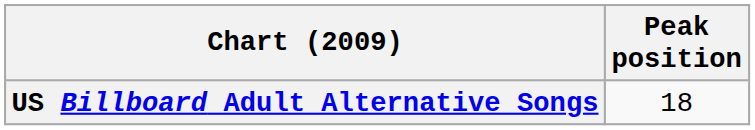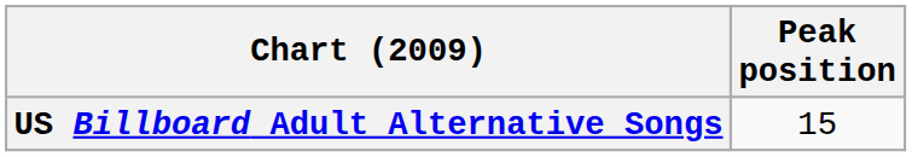US Billboard Adult Alternative Songs | Peak position: 18 -> 15
